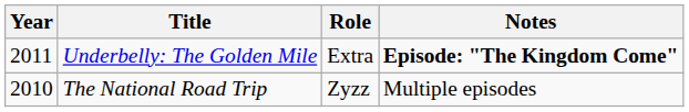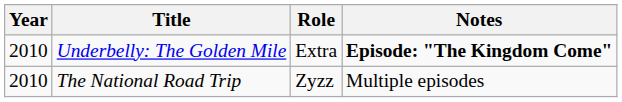Underbelly: The Golden Mile | Year: 2011 -> 2010
